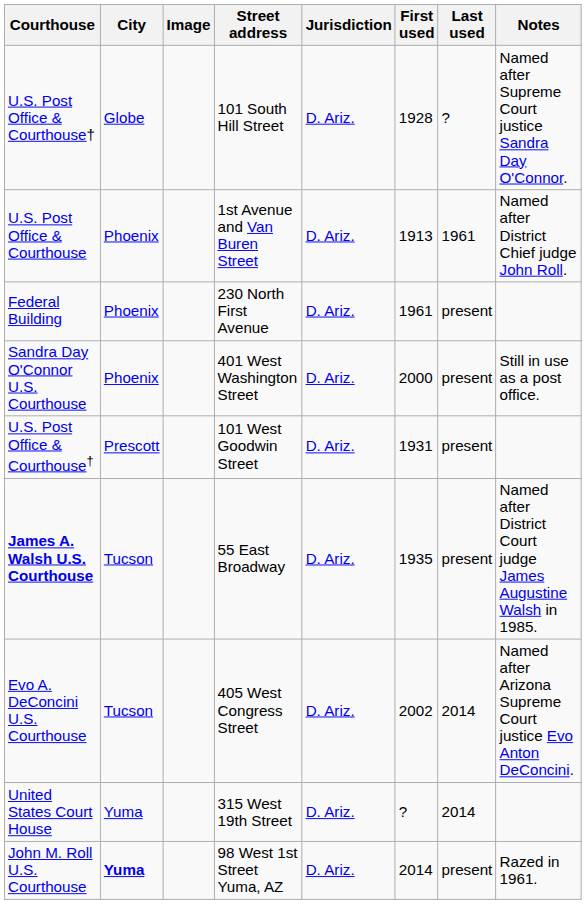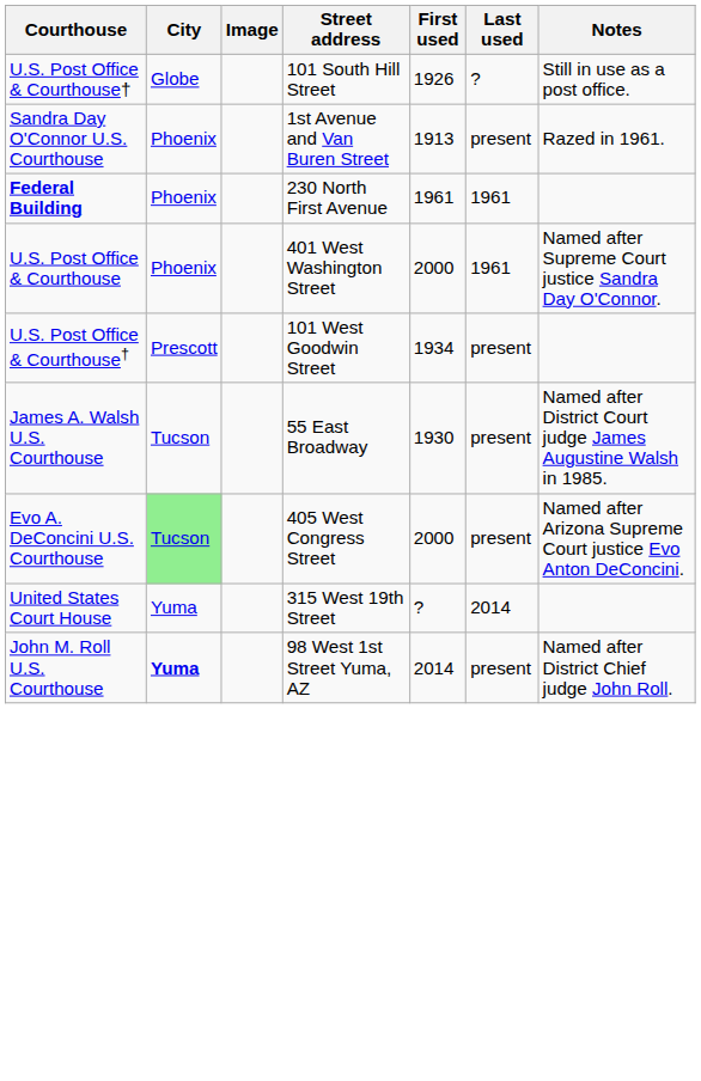- column: Jurisdiction | D. Ariz. | D. Ariz. | D. Ariz. | D. Ariz. | D. Ariz. | D. Ariz. | D. Ariz. | D. Ariz. | D. Ariz.
101 South Hill Street | First used: 1928 -> 1926
101 South Hill Street | Notes: Named after Supreme Court justice Sandra Day O'Connor. -> Still in use as a post office.
1st Avenue and Van Buren Street | Courthouse: U.S. Post Office & Courthouse -> Sandra Day O'Connor U.S. Courthouse
1st Avenue and Van Buren Street | Last used: 1961 -> present
1st Avenue and Van Buren Street | Notes: Named after District Chief judge John Roll. -> Razed in 1961.
230 North First Avenue | Courthouse: normal -> bold
230 North First Avenue | Last used: present -> 1961
401 West Washington Street | Courthouse: Sandra Day O'Connor U.S. Courthouse -> U.S. Post Office & Courthouse
401 West Washington Street | Last used: present -> 1961
401 West Washington Street | Notes: Still in use as a post office. -> Named after Supreme Court justice Sandra Day O'Connor.
101 West Goodwin Street | First used: 1931 -> 1934
55 East Broadway | Courthouse: bold -> normal
55 East Broadway | First used: 1935 -> 1930
405 West Congress Street | City: no background -> lightgreen background
405 West Congress Street | First used: 2002 -> 2000
405 West Congress Street | Last used: 2014 -> present
98 West 1st Street Yuma, AZ | Notes: Razed in 1961. -> Named after District Chief judge John Roll.
